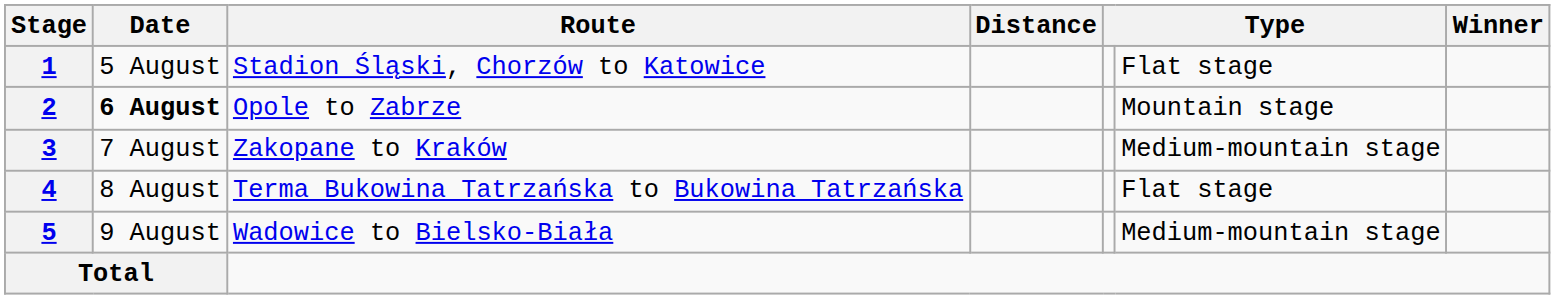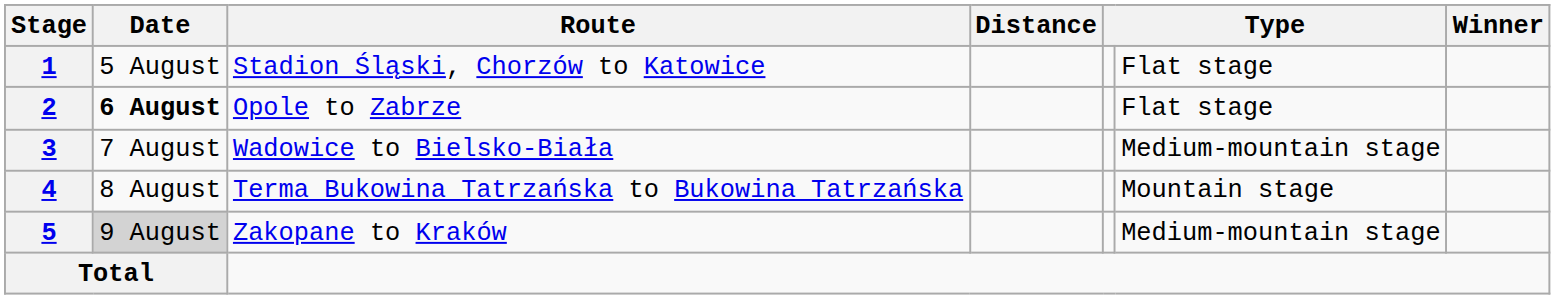2 | column 6: Mountain stage -> Flat stage
3 | Route: Zakopane to Kraków -> Wadowice to Bielsko-Biała
4 | column 6: Flat stage -> Mountain stage
5 | Date: no background -> lightgrey background
5 | Route: Wadowice to Bielsko-Biała -> Zakopane to Kraków
